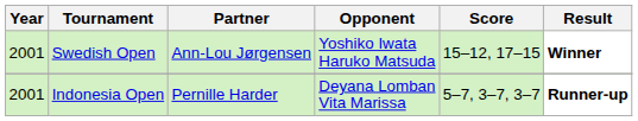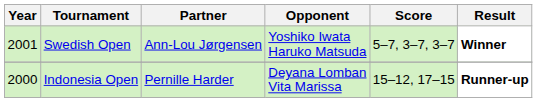Swedish Open | Score: 15–12, 17–15 -> 5–7, 3–7, 3–7
Indonesia Open | Year: 2001 -> 2000
Indonesia Open | Score: 5–7, 3–7, 3–7 -> 15–12, 17–15
